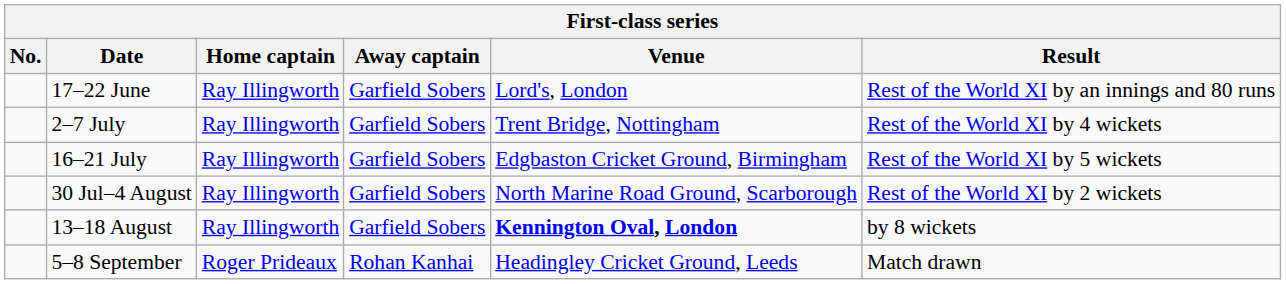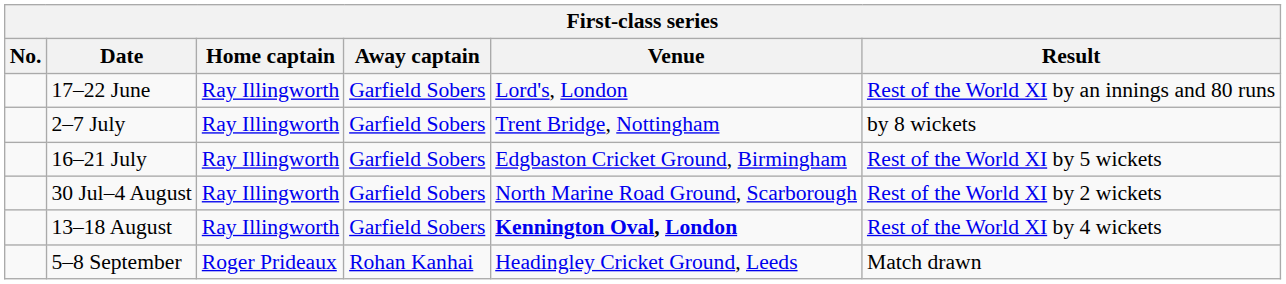2–7 July | Result: Rest of the World XI by 4 wickets -> by 8 wickets
13–18 August | Result: by 8 wickets -> Rest of the World XI by 4 wickets
